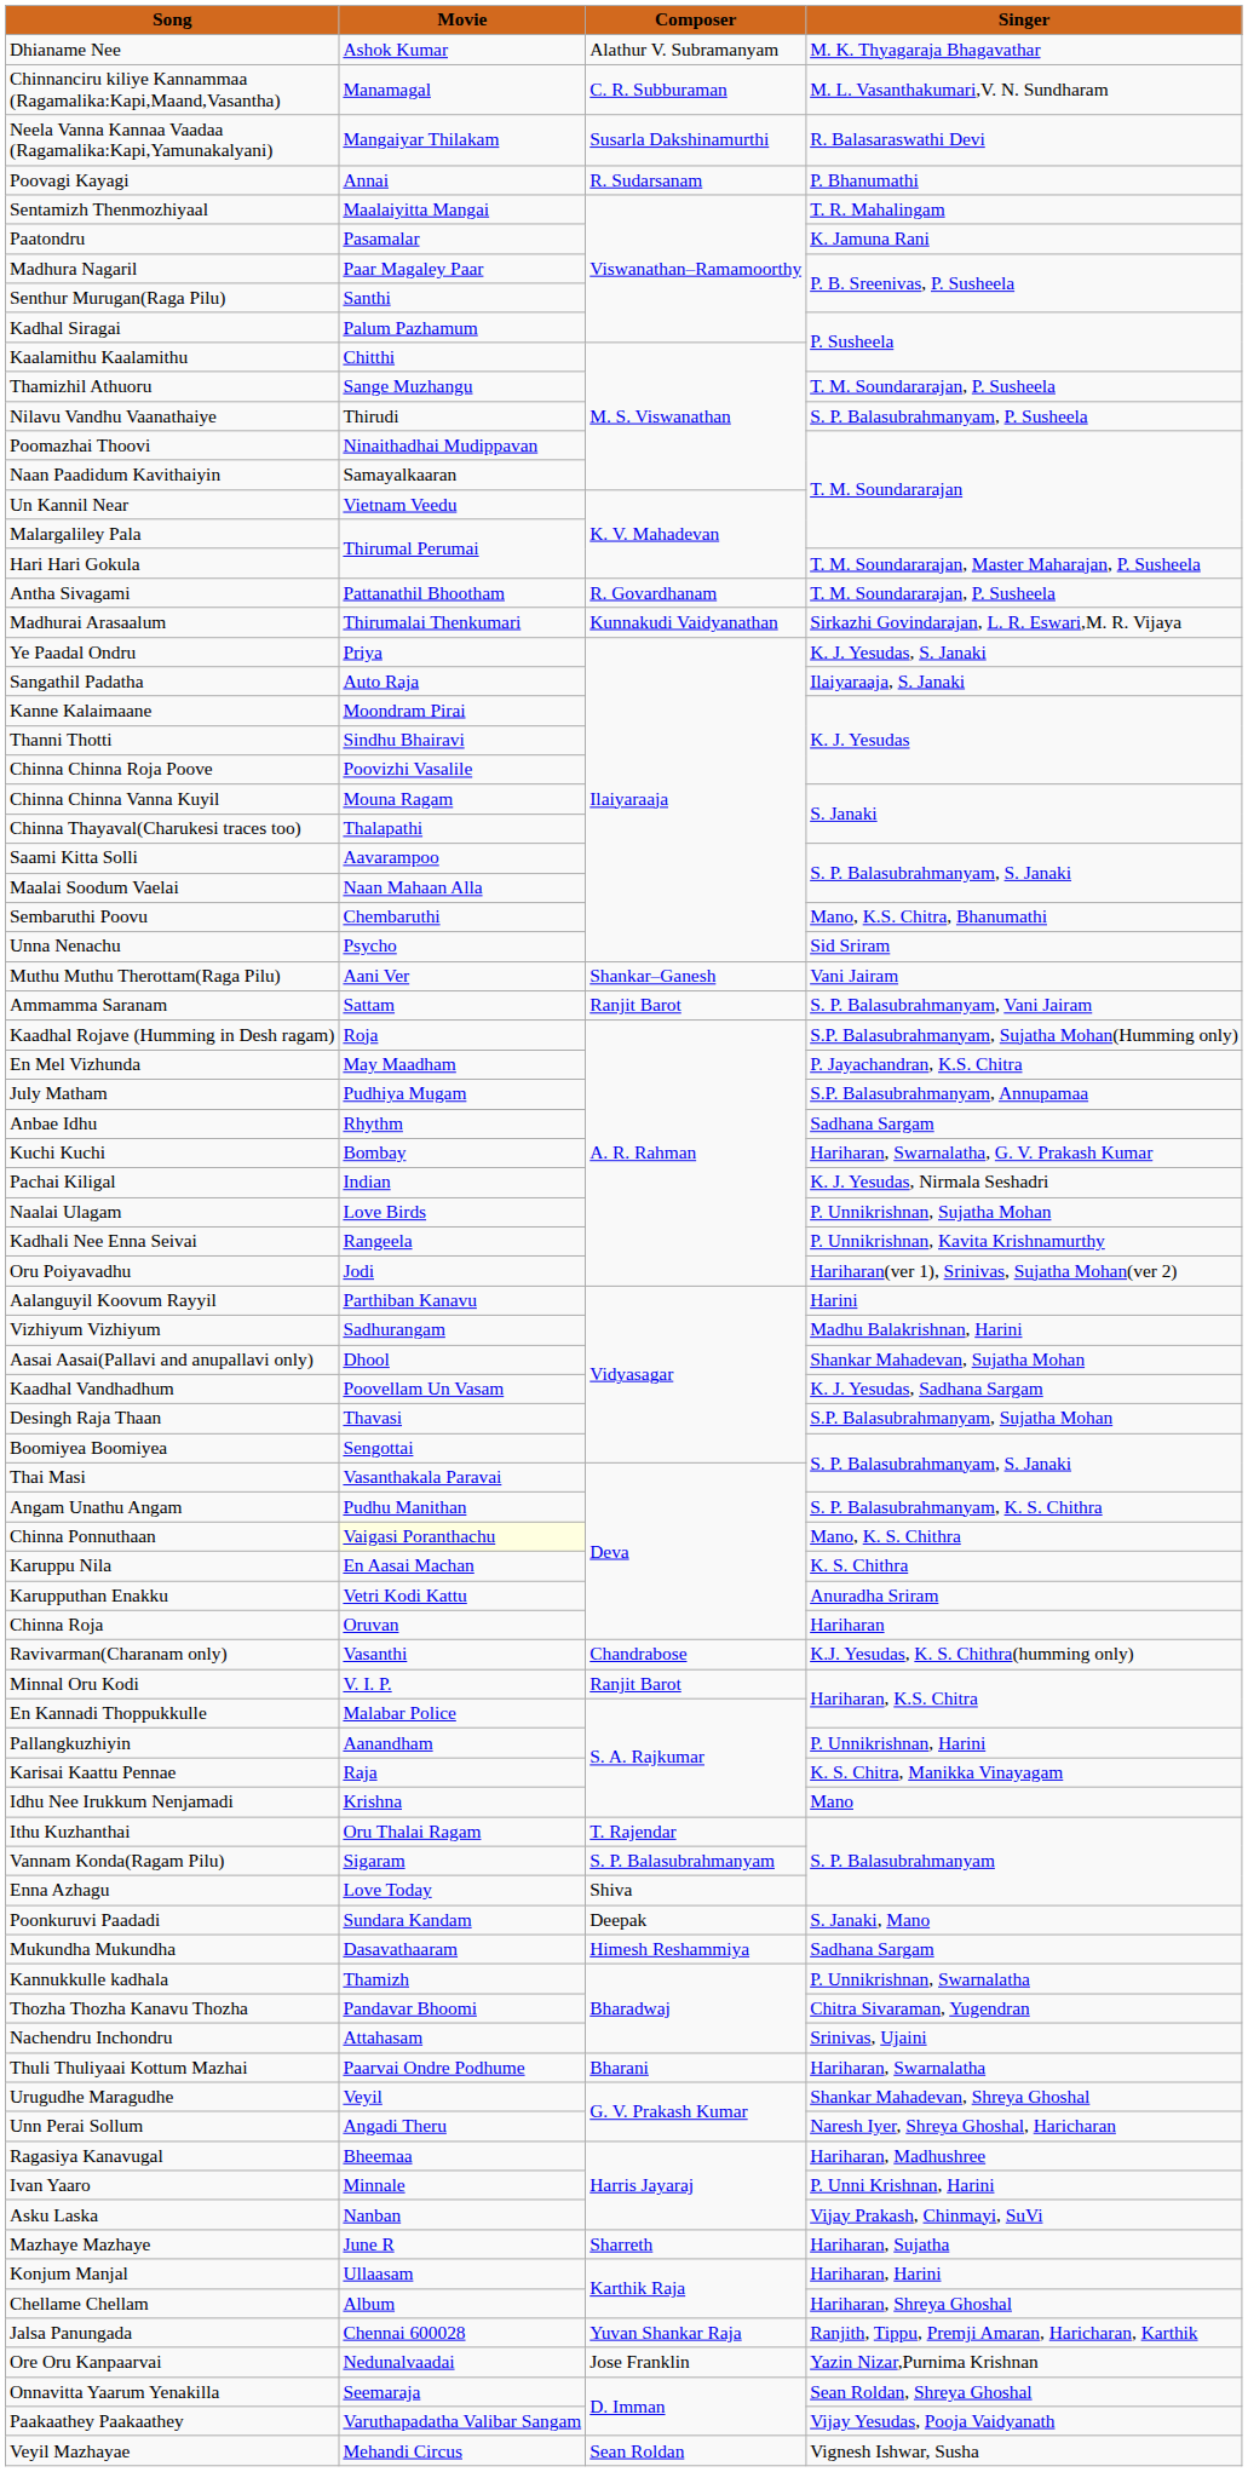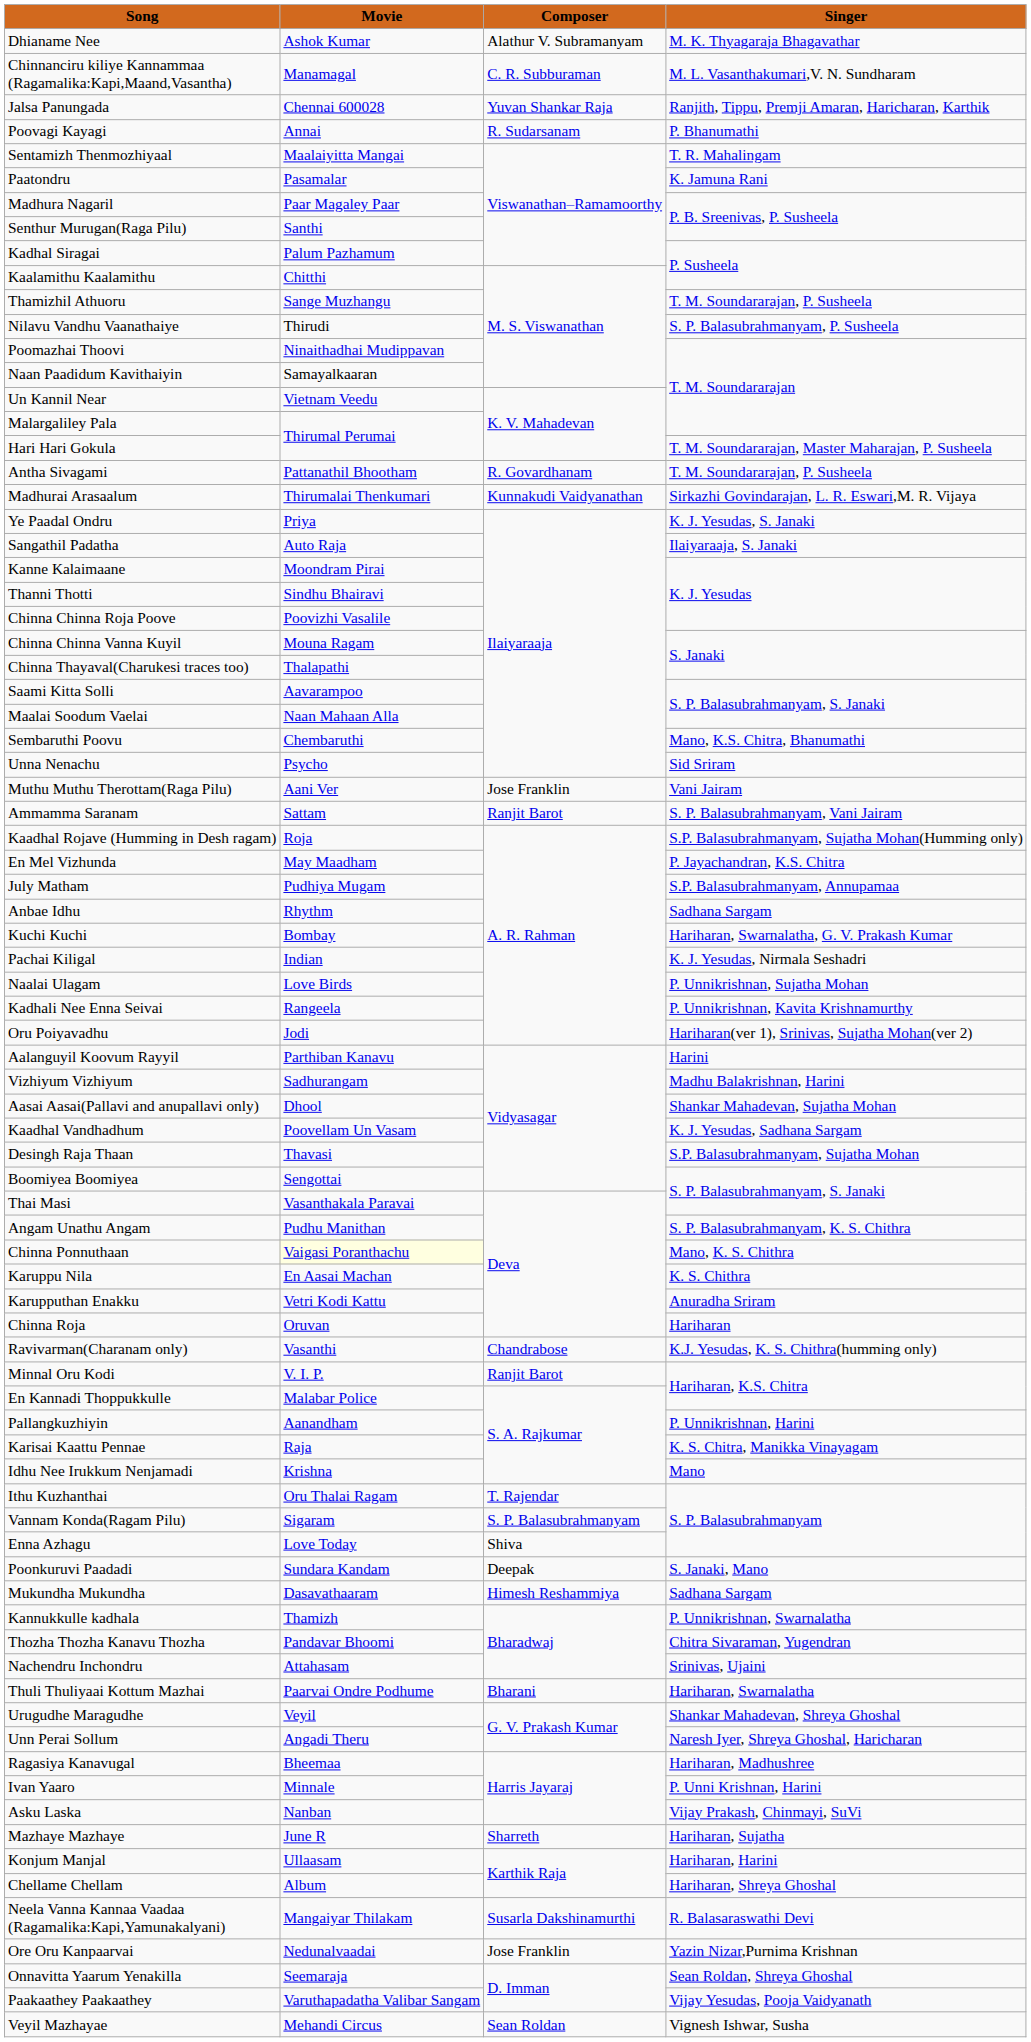rows swapped: Neela Vanna Kannaa Vaadaa (Ragamalika:Kapi,Yamunakalyani) <-> Jalsa Panungada
Muthu Muthu Therottam(Raga Pilu) | Composer: Shankar–Ganesh -> Jose Franklin
